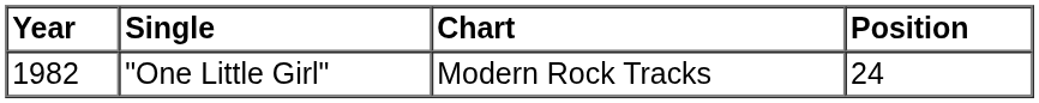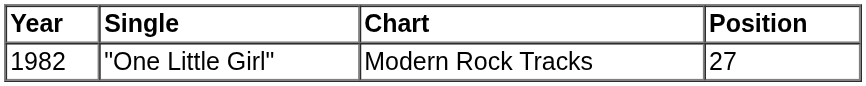"One Little Girl" | Position: 24 -> 27
